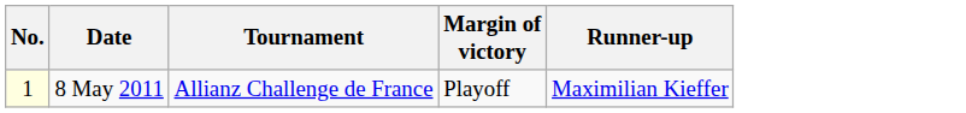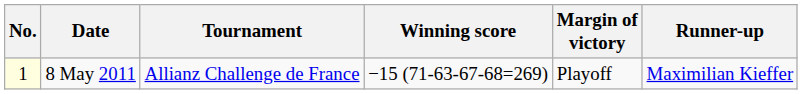+ column: Winning score | −15 (71-63-67-68=269)
